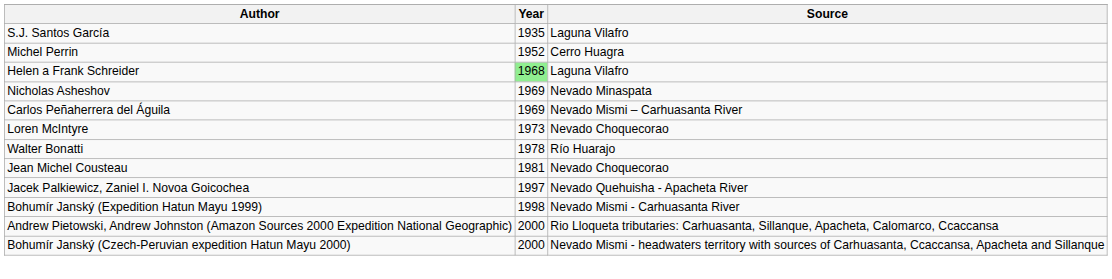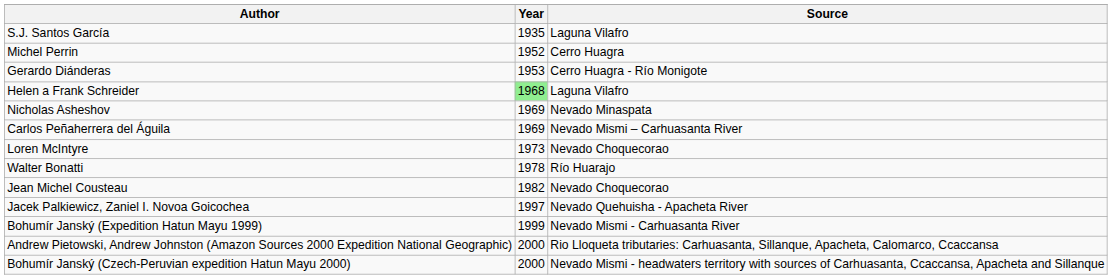+ row: Gerardo Diánderas | 1953 | Cerro Huagra - Río Monigote
Jean Michel Cousteau | Year: 1981 -> 1982
Bohumír Janský (Expedition Hatun Mayu 1999) | Year: 1998 -> 1999
